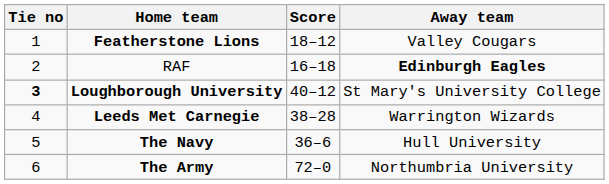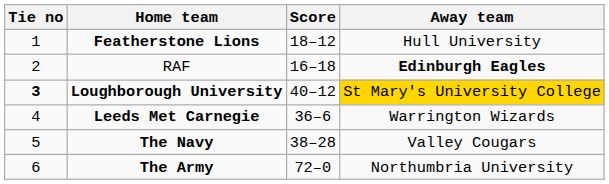Featherstone Lions | Away team: Valley Cougars -> Hull University
Loughborough University | Away team: no background -> gold background
Leeds Met Carnegie | Score: 38–28 -> 36–6
The Navy | Score: 36–6 -> 38–28
The Navy | Away team: Hull University -> Valley Cougars
